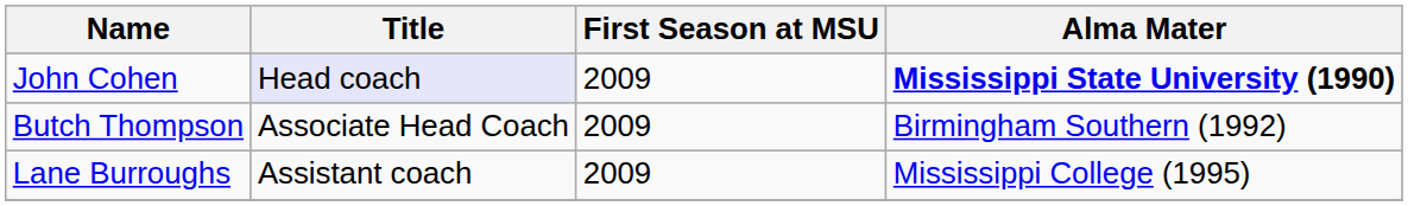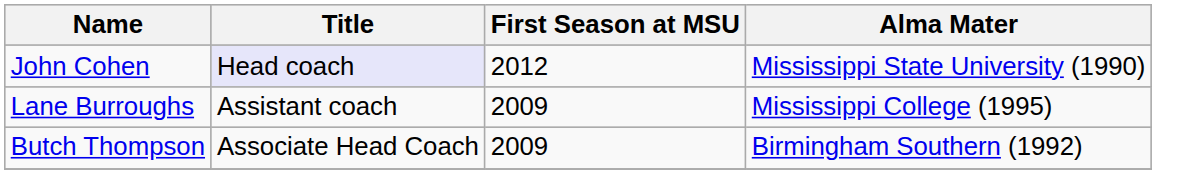John Cohen | First Season at MSU: 2009 -> 2012
John Cohen | Alma Mater: bold -> normal
rows swapped: Butch Thompson <-> Lane Burroughs
